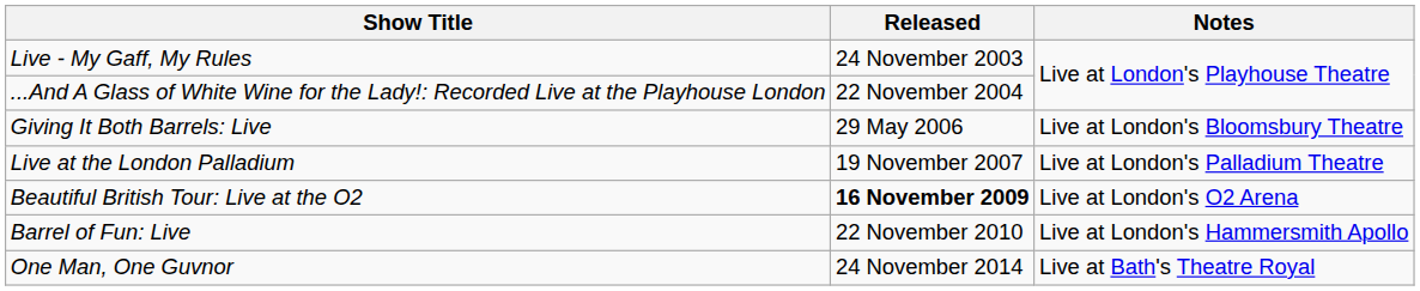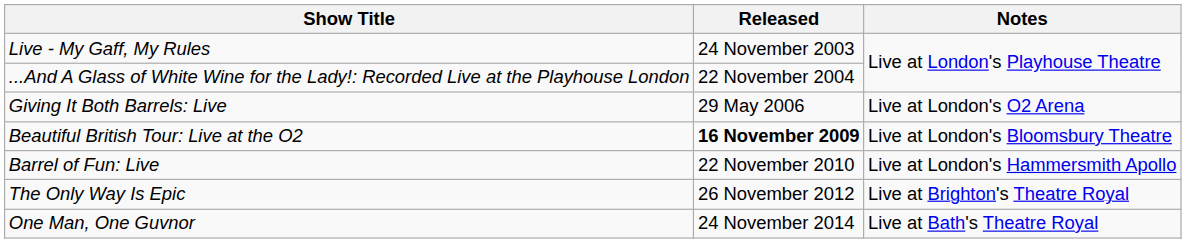Giving It Both Barrels: Live | Notes: Live at London's Bloomsbury Theatre -> Live at London's O2 Arena
- row: Live at the London Palladium | 19 November 2007 | Live at London's Palladium Theatre
Beautiful British Tour: Live at the O2 | Notes: Live at London's O2 Arena -> Live at London's Bloomsbury Theatre
+ row: The Only Way Is Epic | 26 November 2012 | Live at Brighton's Theatre Royal
